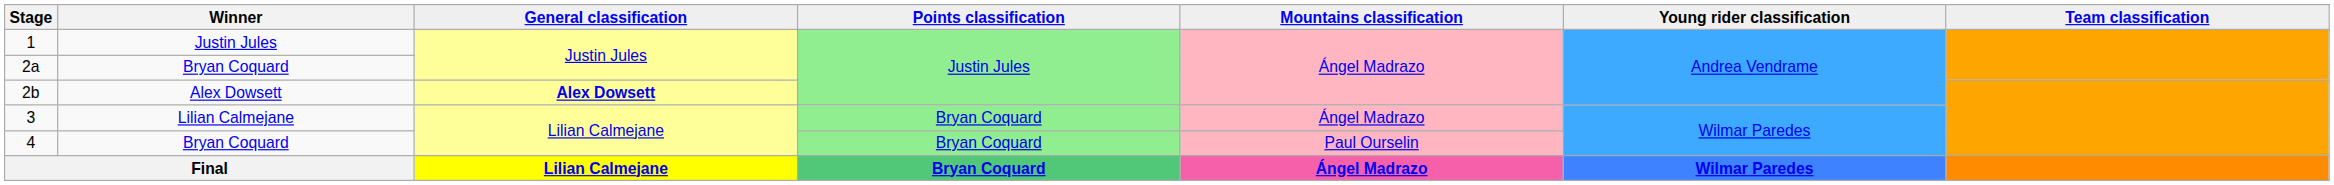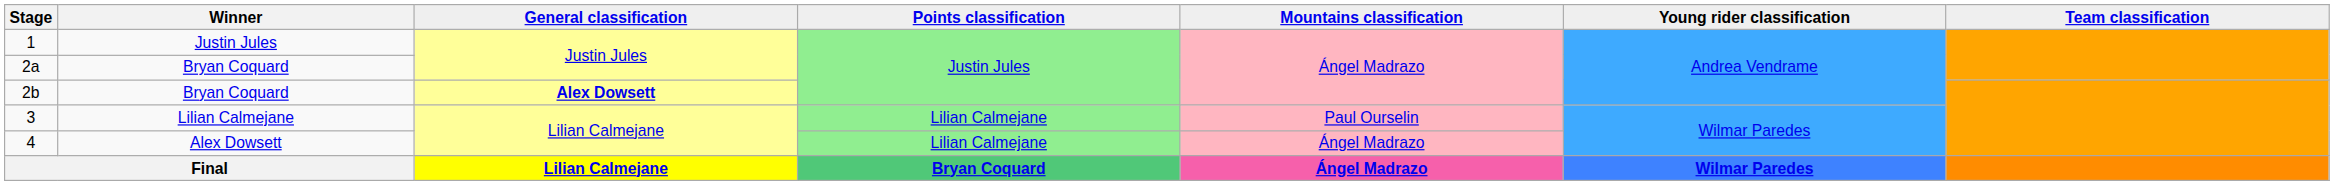2b | Winner: Alex Dowsett -> Bryan Coquard
3 | Points classification: Bryan Coquard -> Lilian Calmejane
3 | Mountains classification: Ángel Madrazo -> Paul Ourselin
4 | Winner: Bryan Coquard -> Alex Dowsett
4 | Points classification: Bryan Coquard -> Lilian Calmejane
4 | Mountains classification: Paul Ourselin -> Ángel Madrazo
